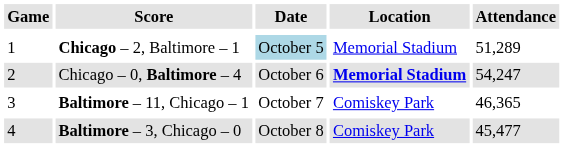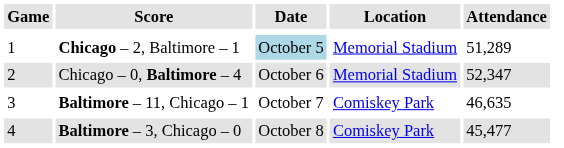Chicago – 0, Baltimore – 4 | Location: bold -> normal
Chicago – 0, Baltimore – 4 | Attendance: 54,247 -> 52,347
Baltimore – 11, Chicago – 1 | Attendance: 46,365 -> 46,635
